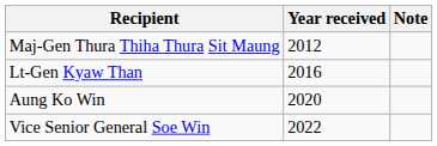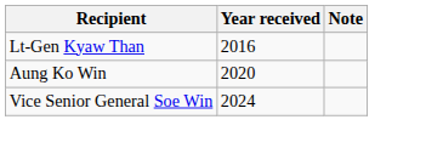- row: Maj-Gen Thura Thiha Thura Sit Maung | 2012
Vice Senior General Soe Win | Year received: 2022 -> 2024
